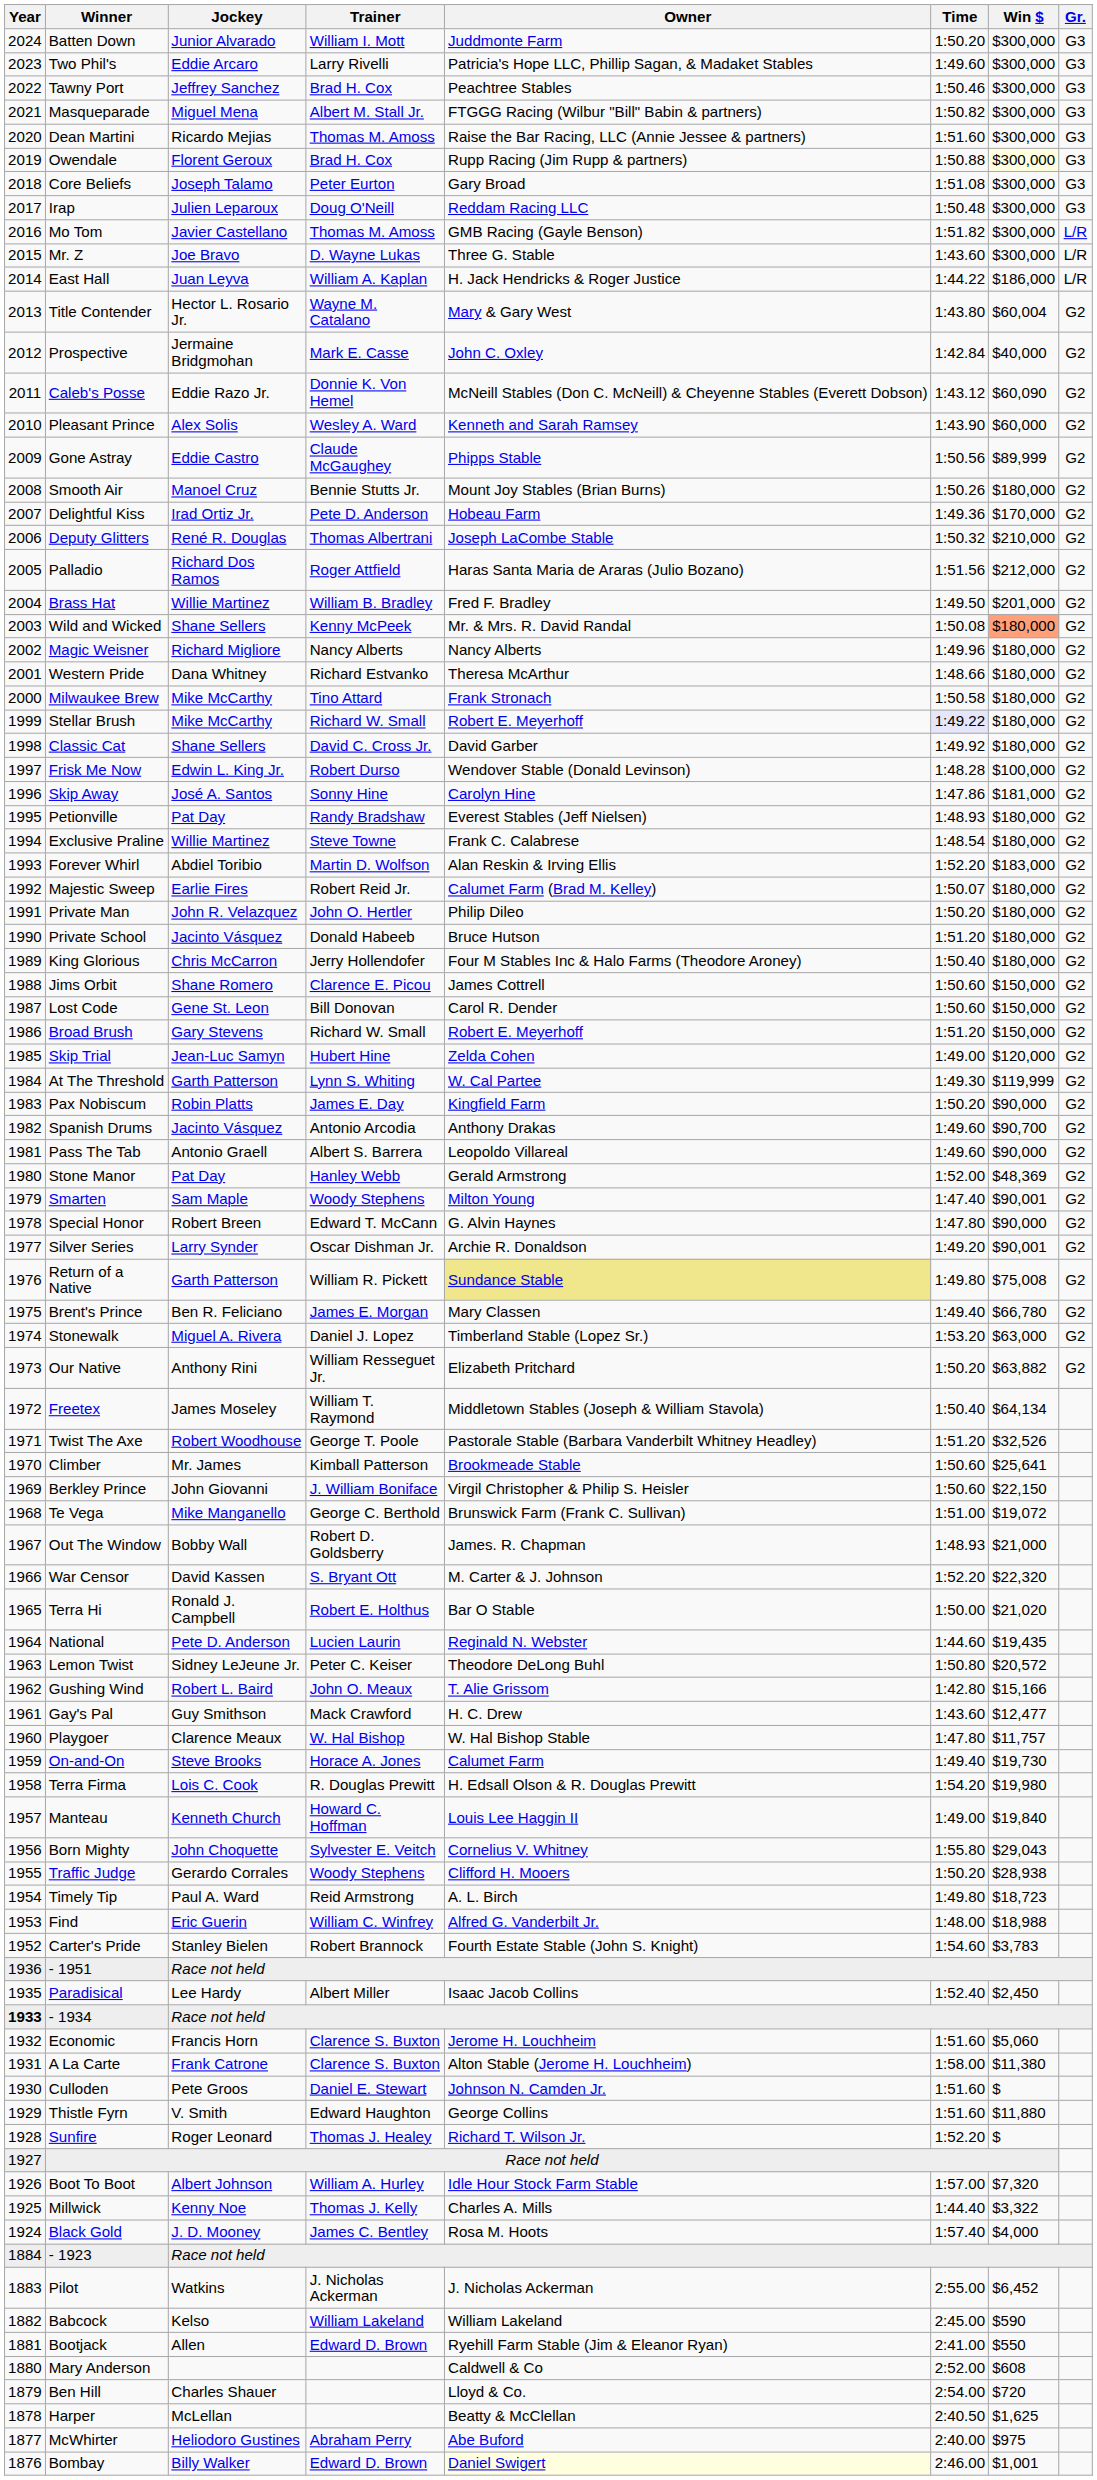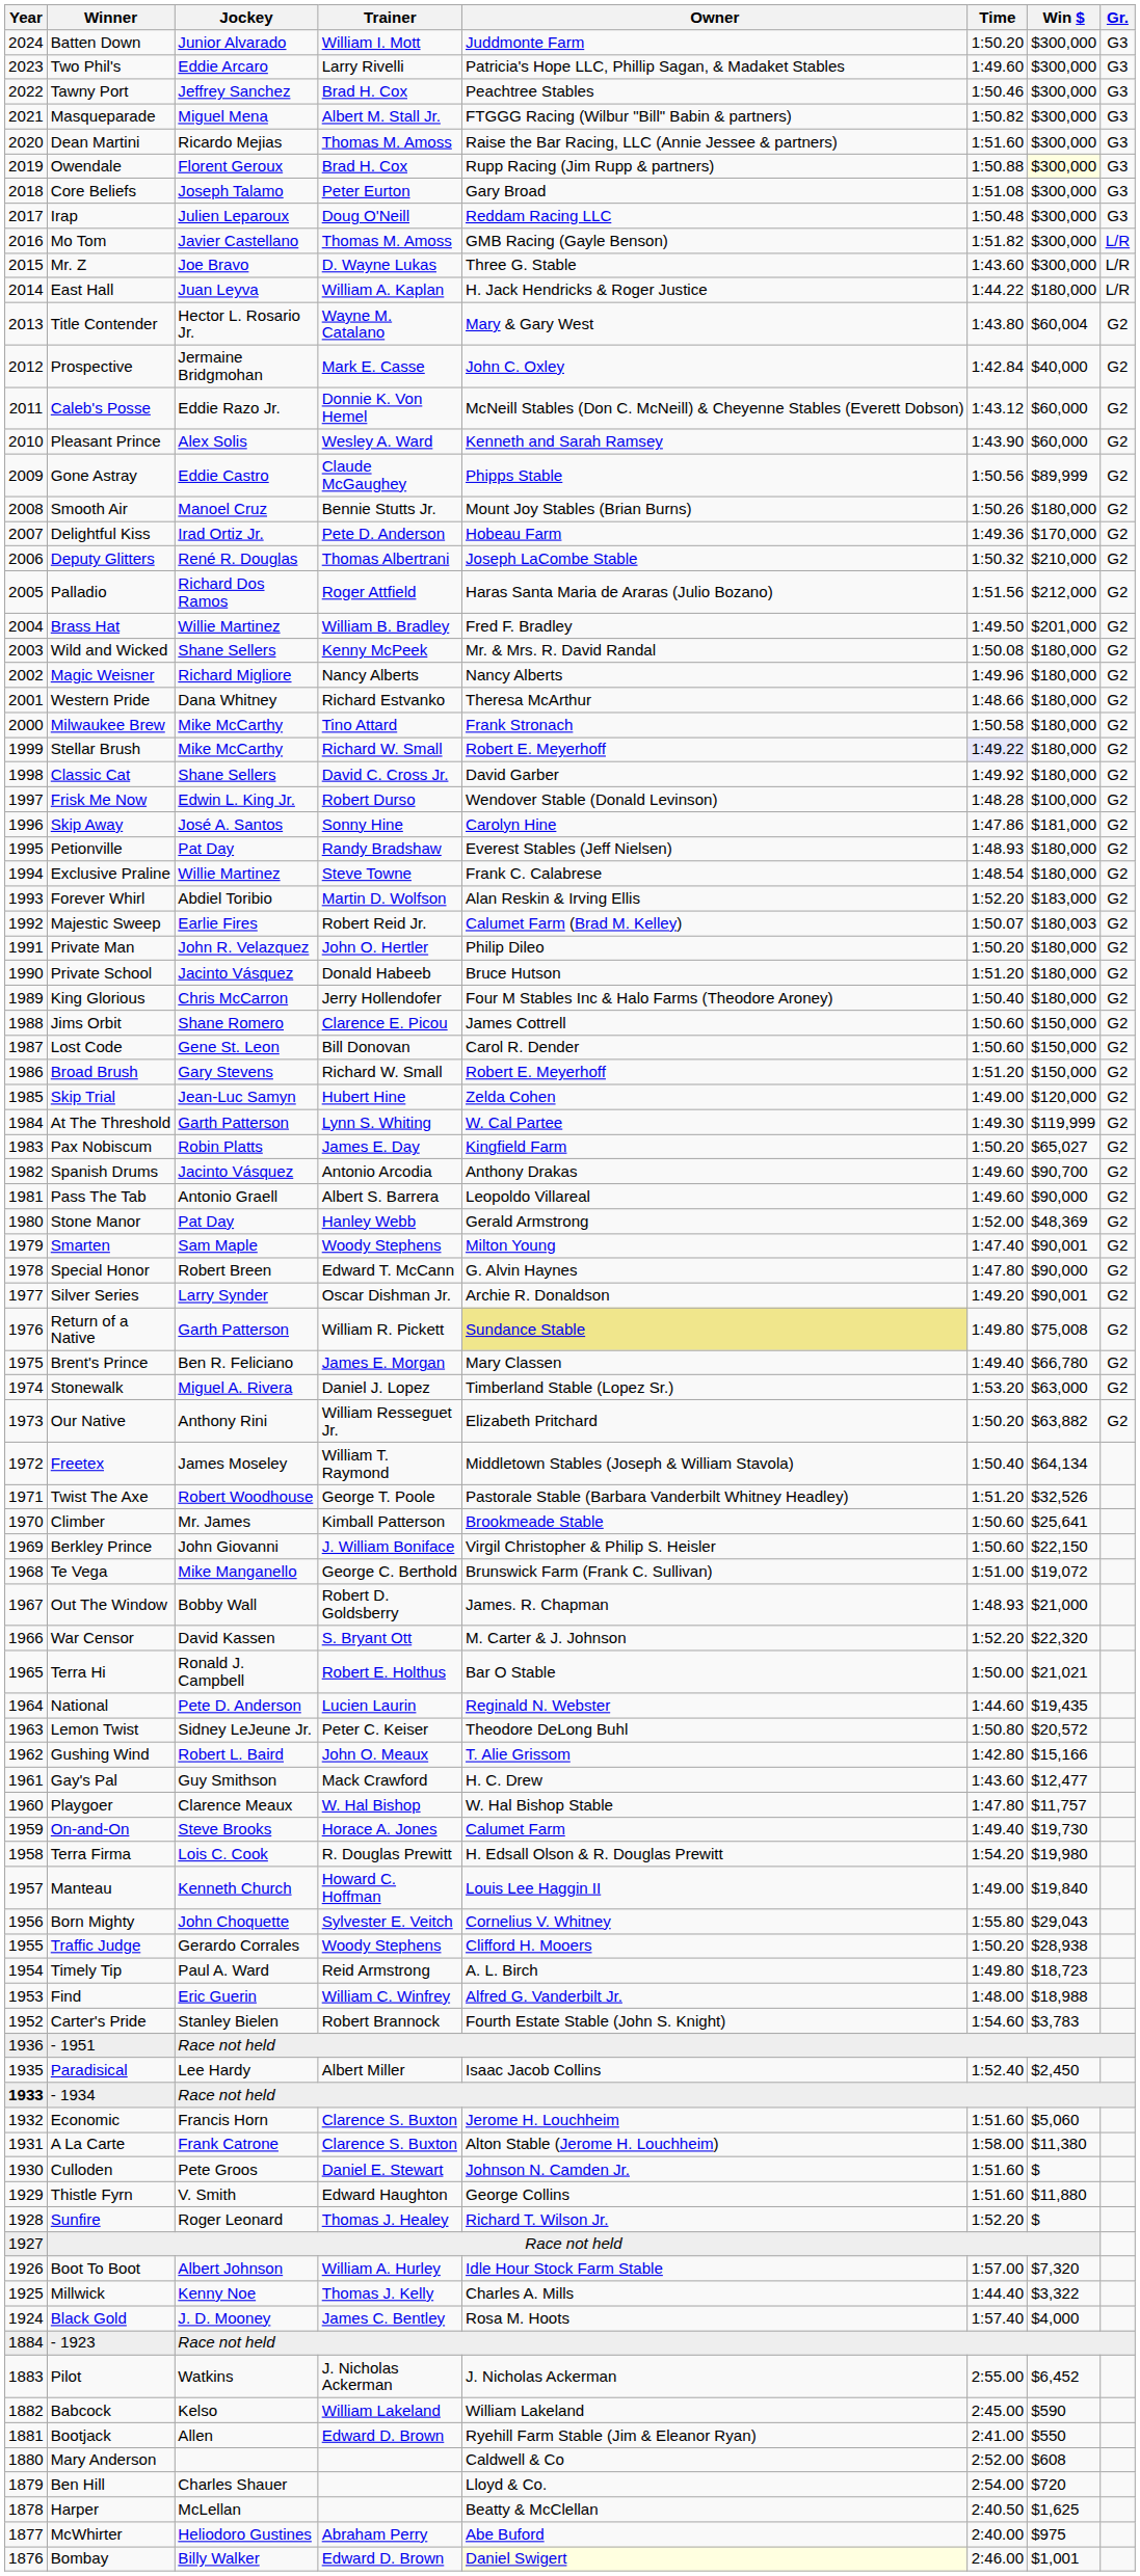East Hall | Win $: $186,000 -> $180,000
Caleb's Posse | Win $: $60,090 -> $60,000
Wild and Wicked | Win $: lightsalmon background -> no background
Majestic Sweep | Win $: $180,000 -> $180,003
Pax Nobiscum | Win $: $90,000 -> $65,027
Terra Hi | Win $: $21,020 -> $21,021
